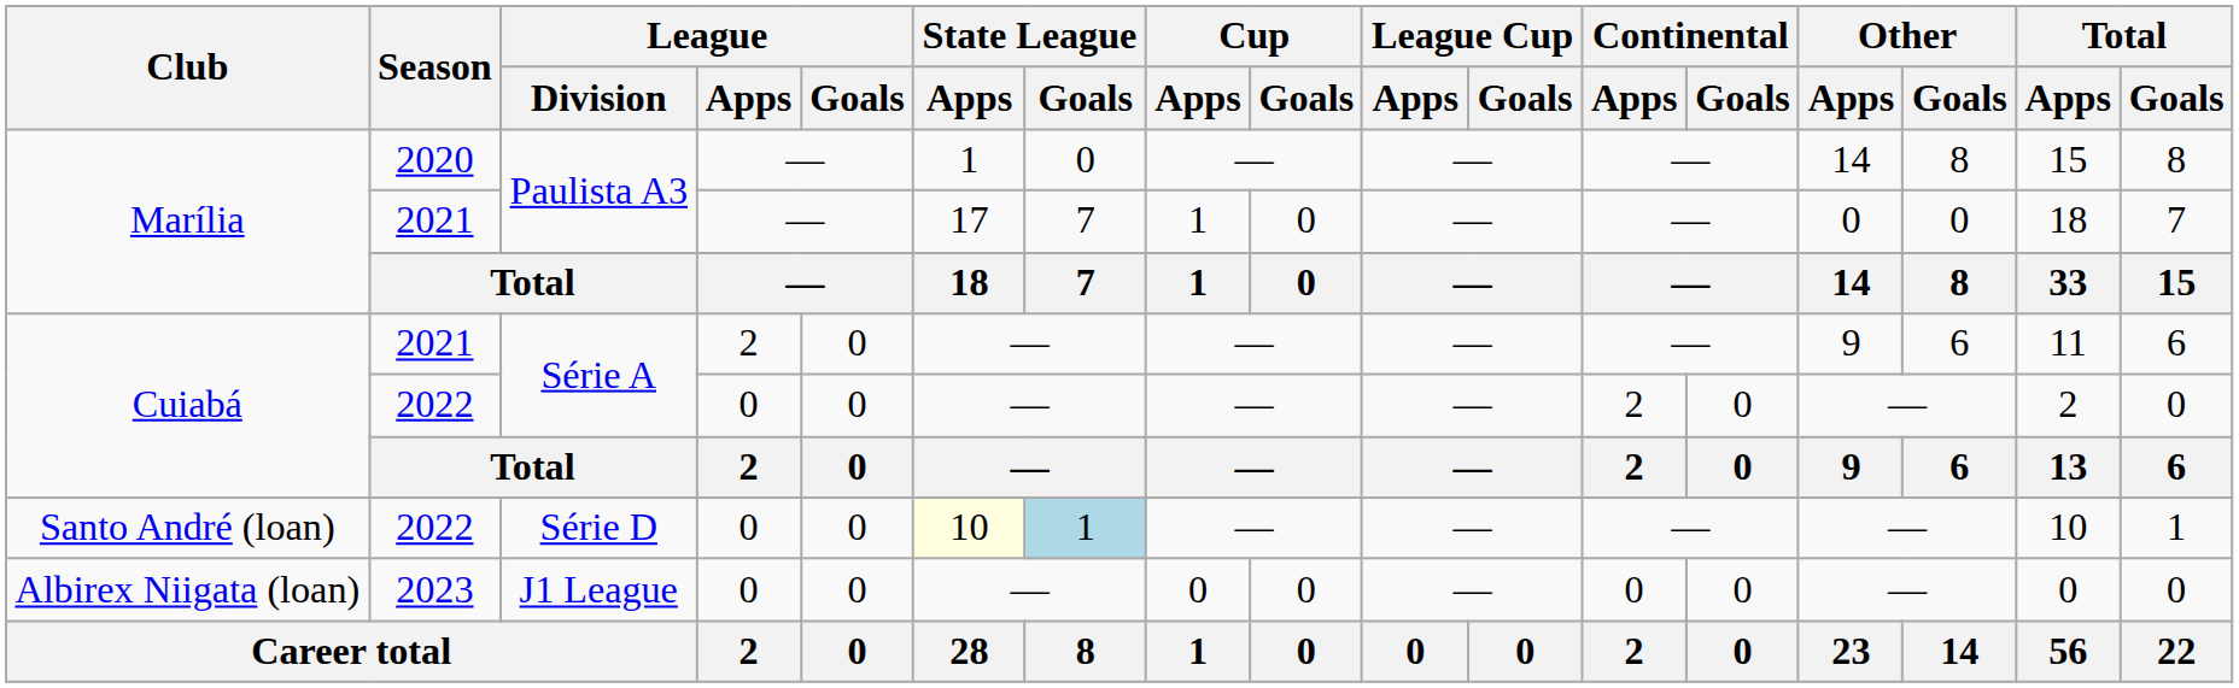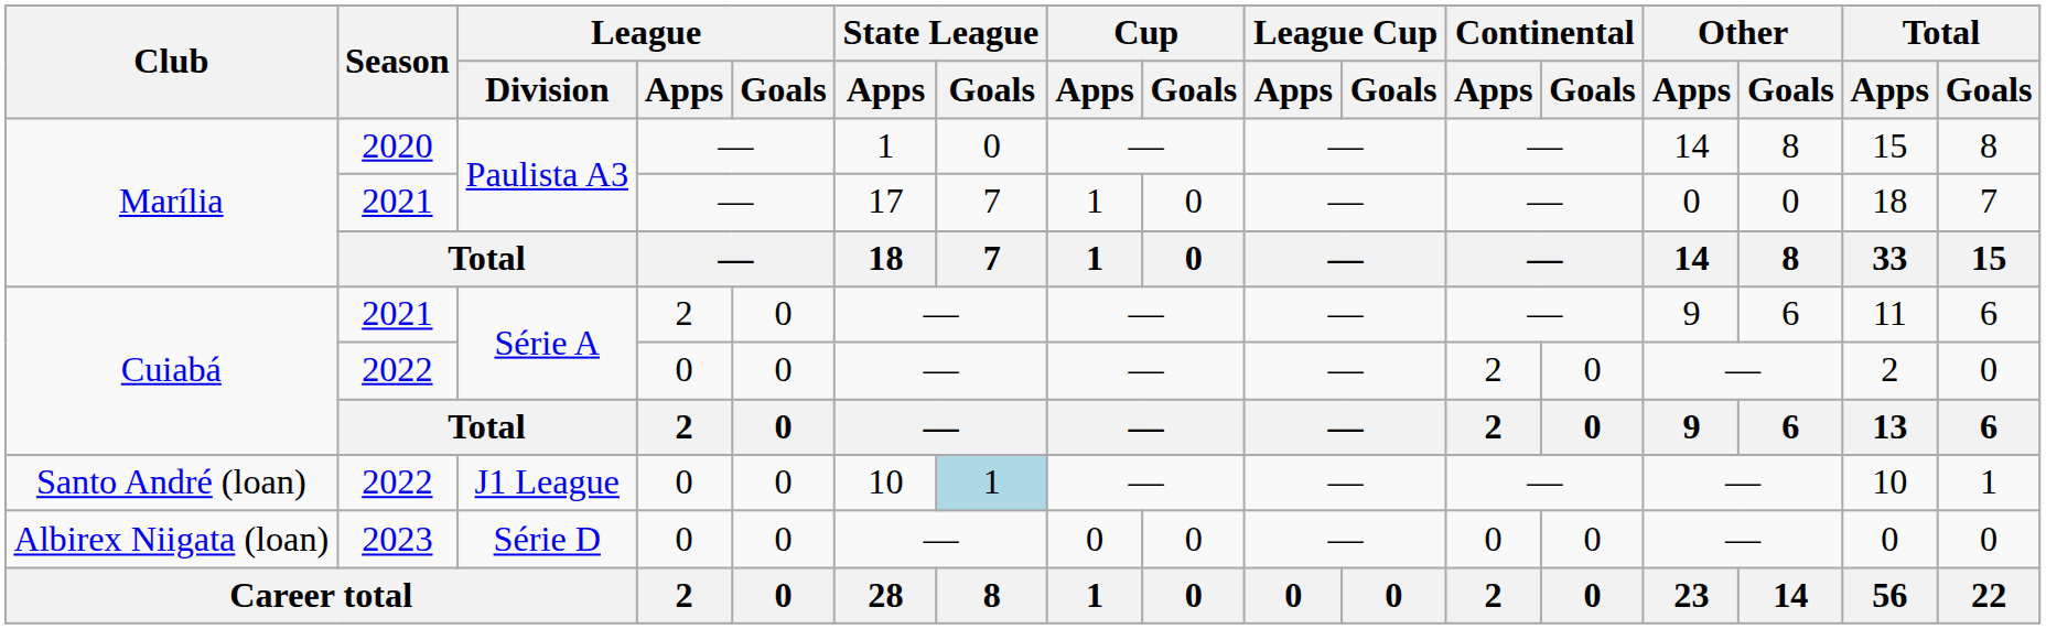Santo André (loan) | League / Division: Série D -> J1 League
Santo André (loan) | State League / Apps: lightyellow background -> no background
Albirex Niigata (loan) | League / Division: J1 League -> Série D
